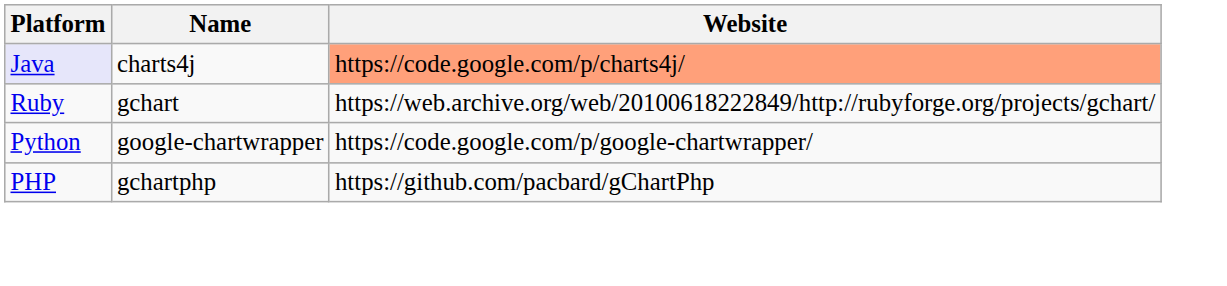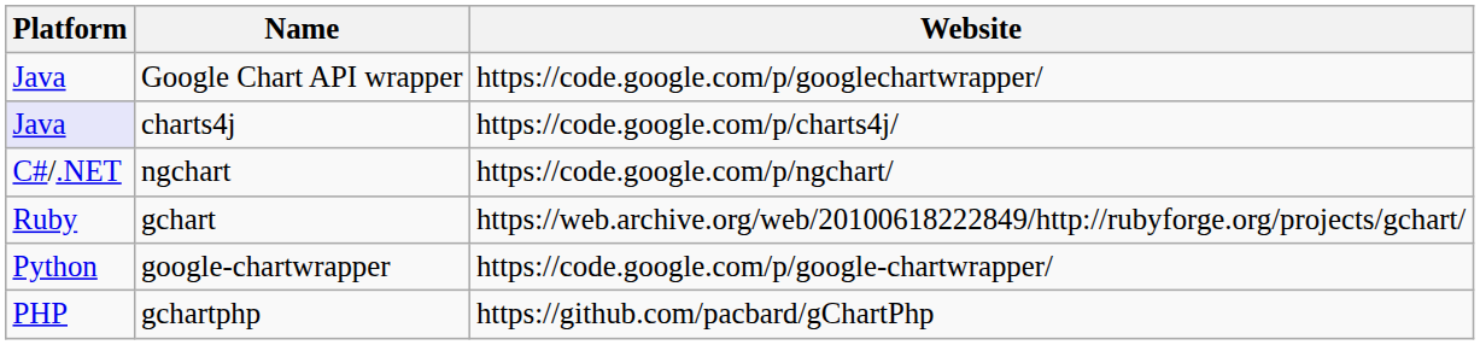+ row: Java | Google Chart API wrapper | https://code.google.com/p/googlechartwrapper/
charts4j | Website: lightsalmon background -> no background
+ row: C#/.NET | ngchart | https://code.google.com/p/ngchart/
